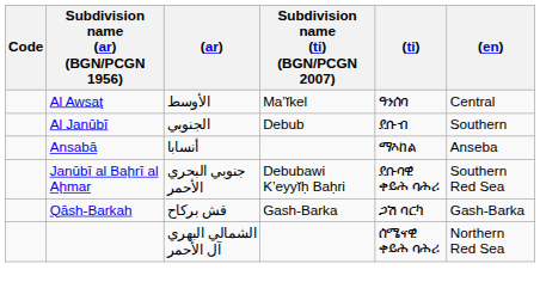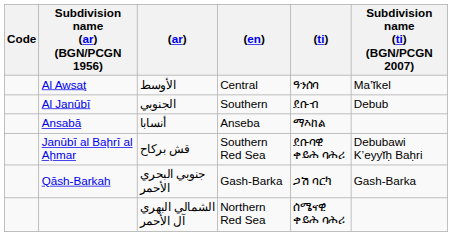columns swapped: Subdivision name (ti) (BGN/PCGN 2007) <-> (en)
Janūbī al Baḩrī al Aḩmar | (ar): جنوبي البحري الأحمر -> قش بركاح
Qāsh-Barkah | (ar): قش بركاح -> جنوبي البحري الأحمر
